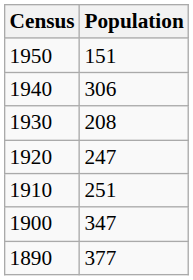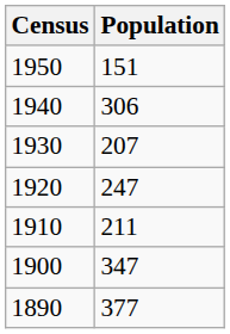1930 | Population: 208 -> 207
1910 | Population: 251 -> 211
